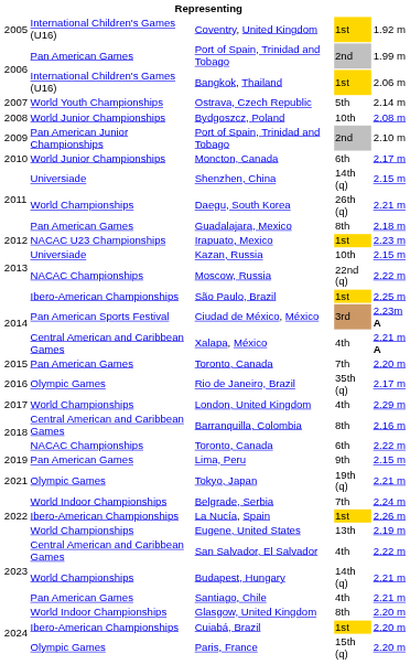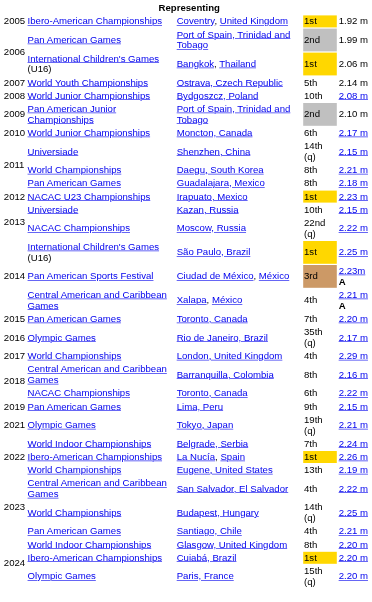Coventry, United Kingdom | column 2: International Children's Games (U16) -> Ibero-American Championships
Daegu, South Korea | column 4: 26th (q) -> 8th
São Paulo, Brazil | column 2: Ibero-American Championships -> International Children's Games (U16)
Budapest, Hungary | column 5: 2.21 m -> 2.25 m
